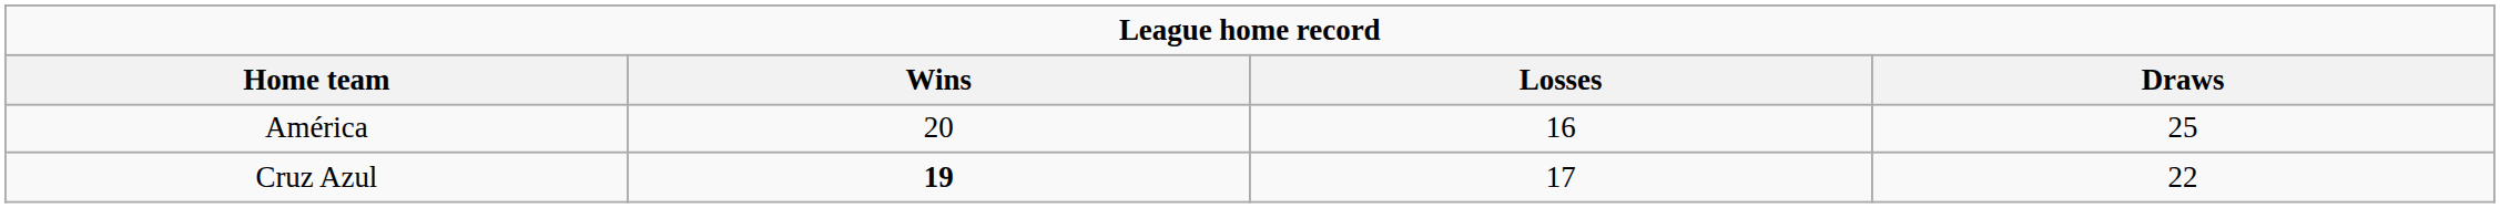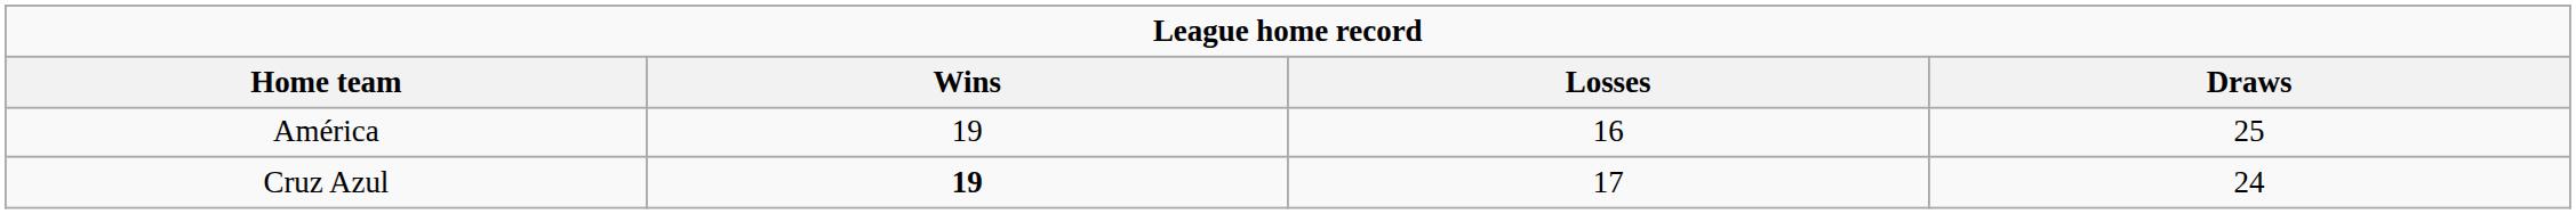América | Wins: 20 -> 19
Cruz Azul | Draws: 22 -> 24
